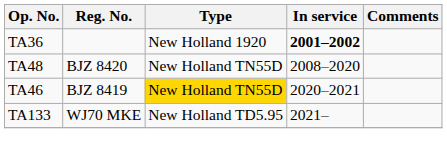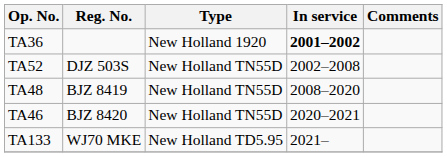+ row: TA52 | DJZ 503S | New Holland TN55D | 2002–2008
TA48 | Reg. No.: BJZ 8420 -> BJZ 8419
TA46 | Reg. No.: BJZ 8419 -> BJZ 8420
TA46 | Type: gold background -> no background
